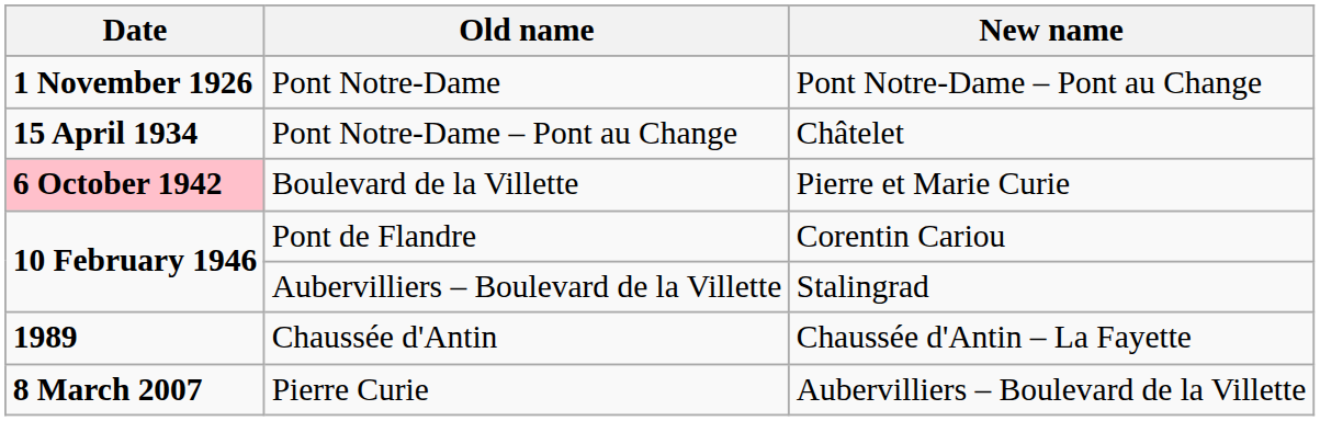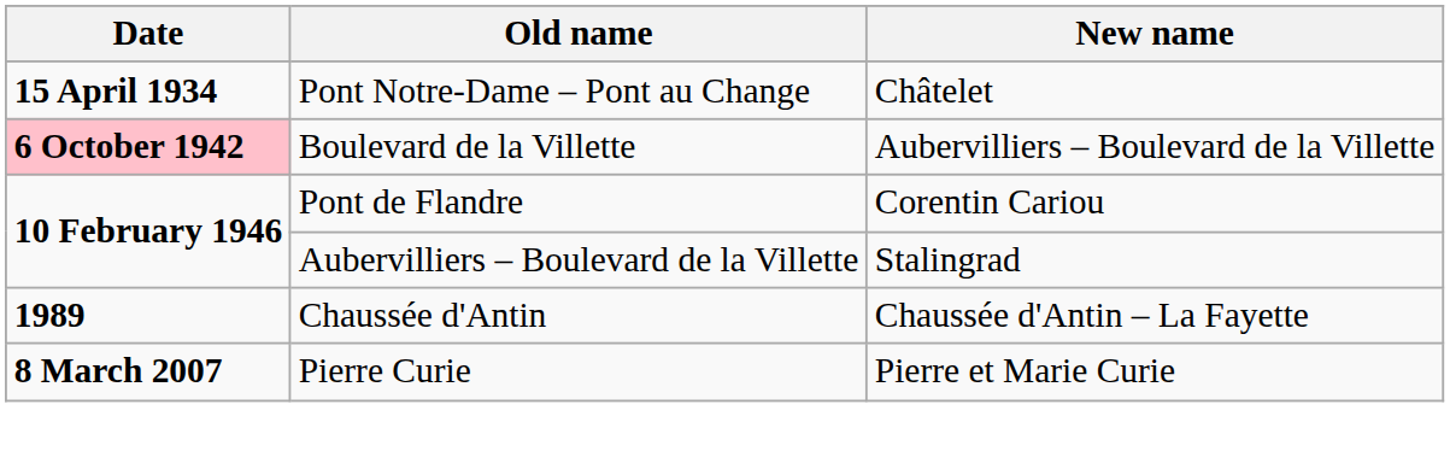- row: 1 November 1926 | Pont Notre-Dame | Pont Notre-Dame – Pont au Change
Boulevard de la Villette | New name: Pierre et Marie Curie -> Aubervilliers – Boulevard de la Villette
Pierre Curie | New name: Aubervilliers – Boulevard de la Villette -> Pierre et Marie Curie
